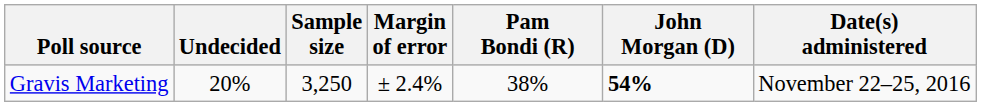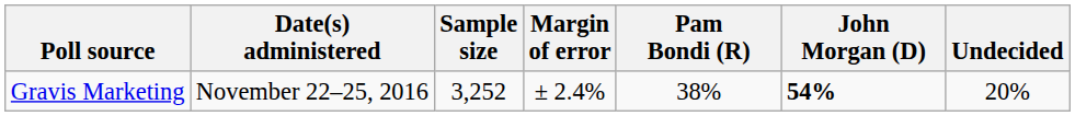columns swapped: Date(s) administered <-> Undecided
Gravis Marketing | Sample size: 3,250 -> 3,252
